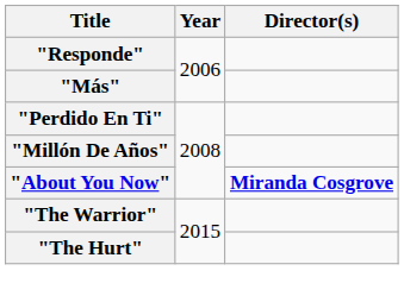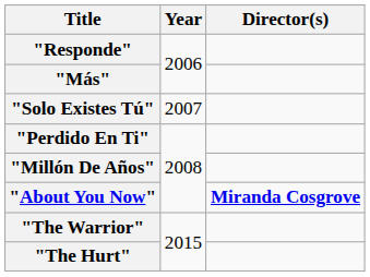+ row: "Solo Existes Tú" | 2007
